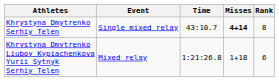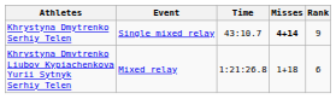Khrystyna Dmytrenko Serhiy Telen | Rank: 8 -> 9
